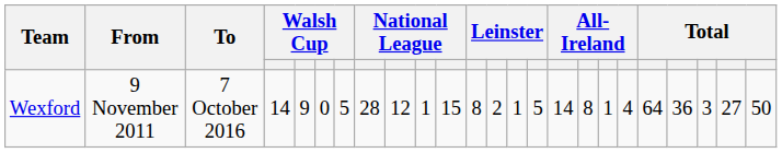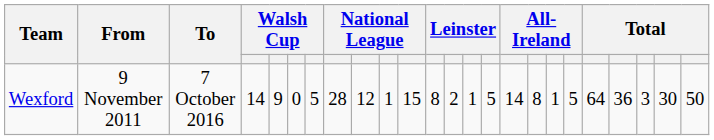Wexford | column 19: 4 -> 5
Wexford | column 23: 27 -> 30
